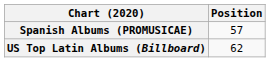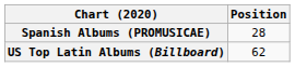Spanish Albums (PROMUSICAE) | Position: 57 -> 28
